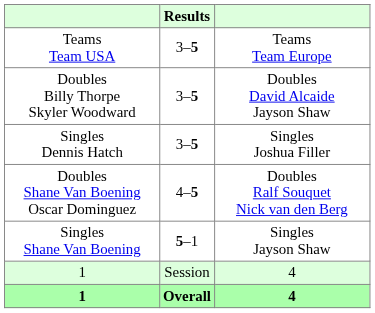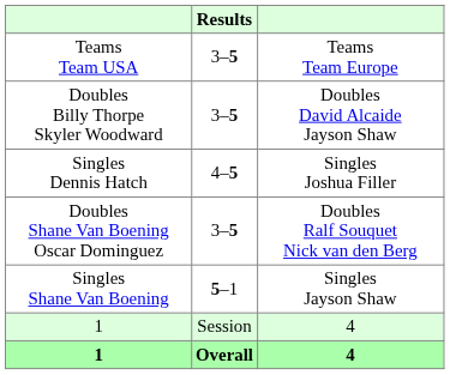Singles Dennis Hatch | Results: 3–5 -> 4–5
Doubles Shane Van Boening Oscar Dominguez | Results: 4–5 -> 3–5
